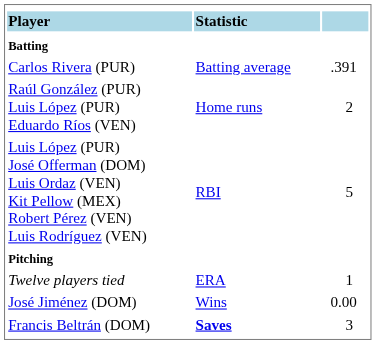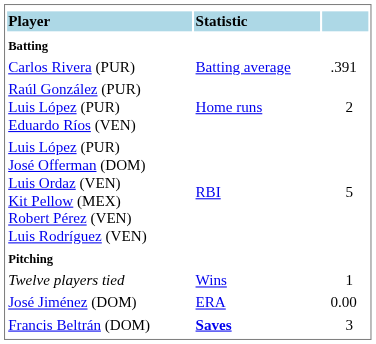Twelve players tied | column 2: ERA -> Wins
José Jiménez (DOM) | column 2: Wins -> ERA
